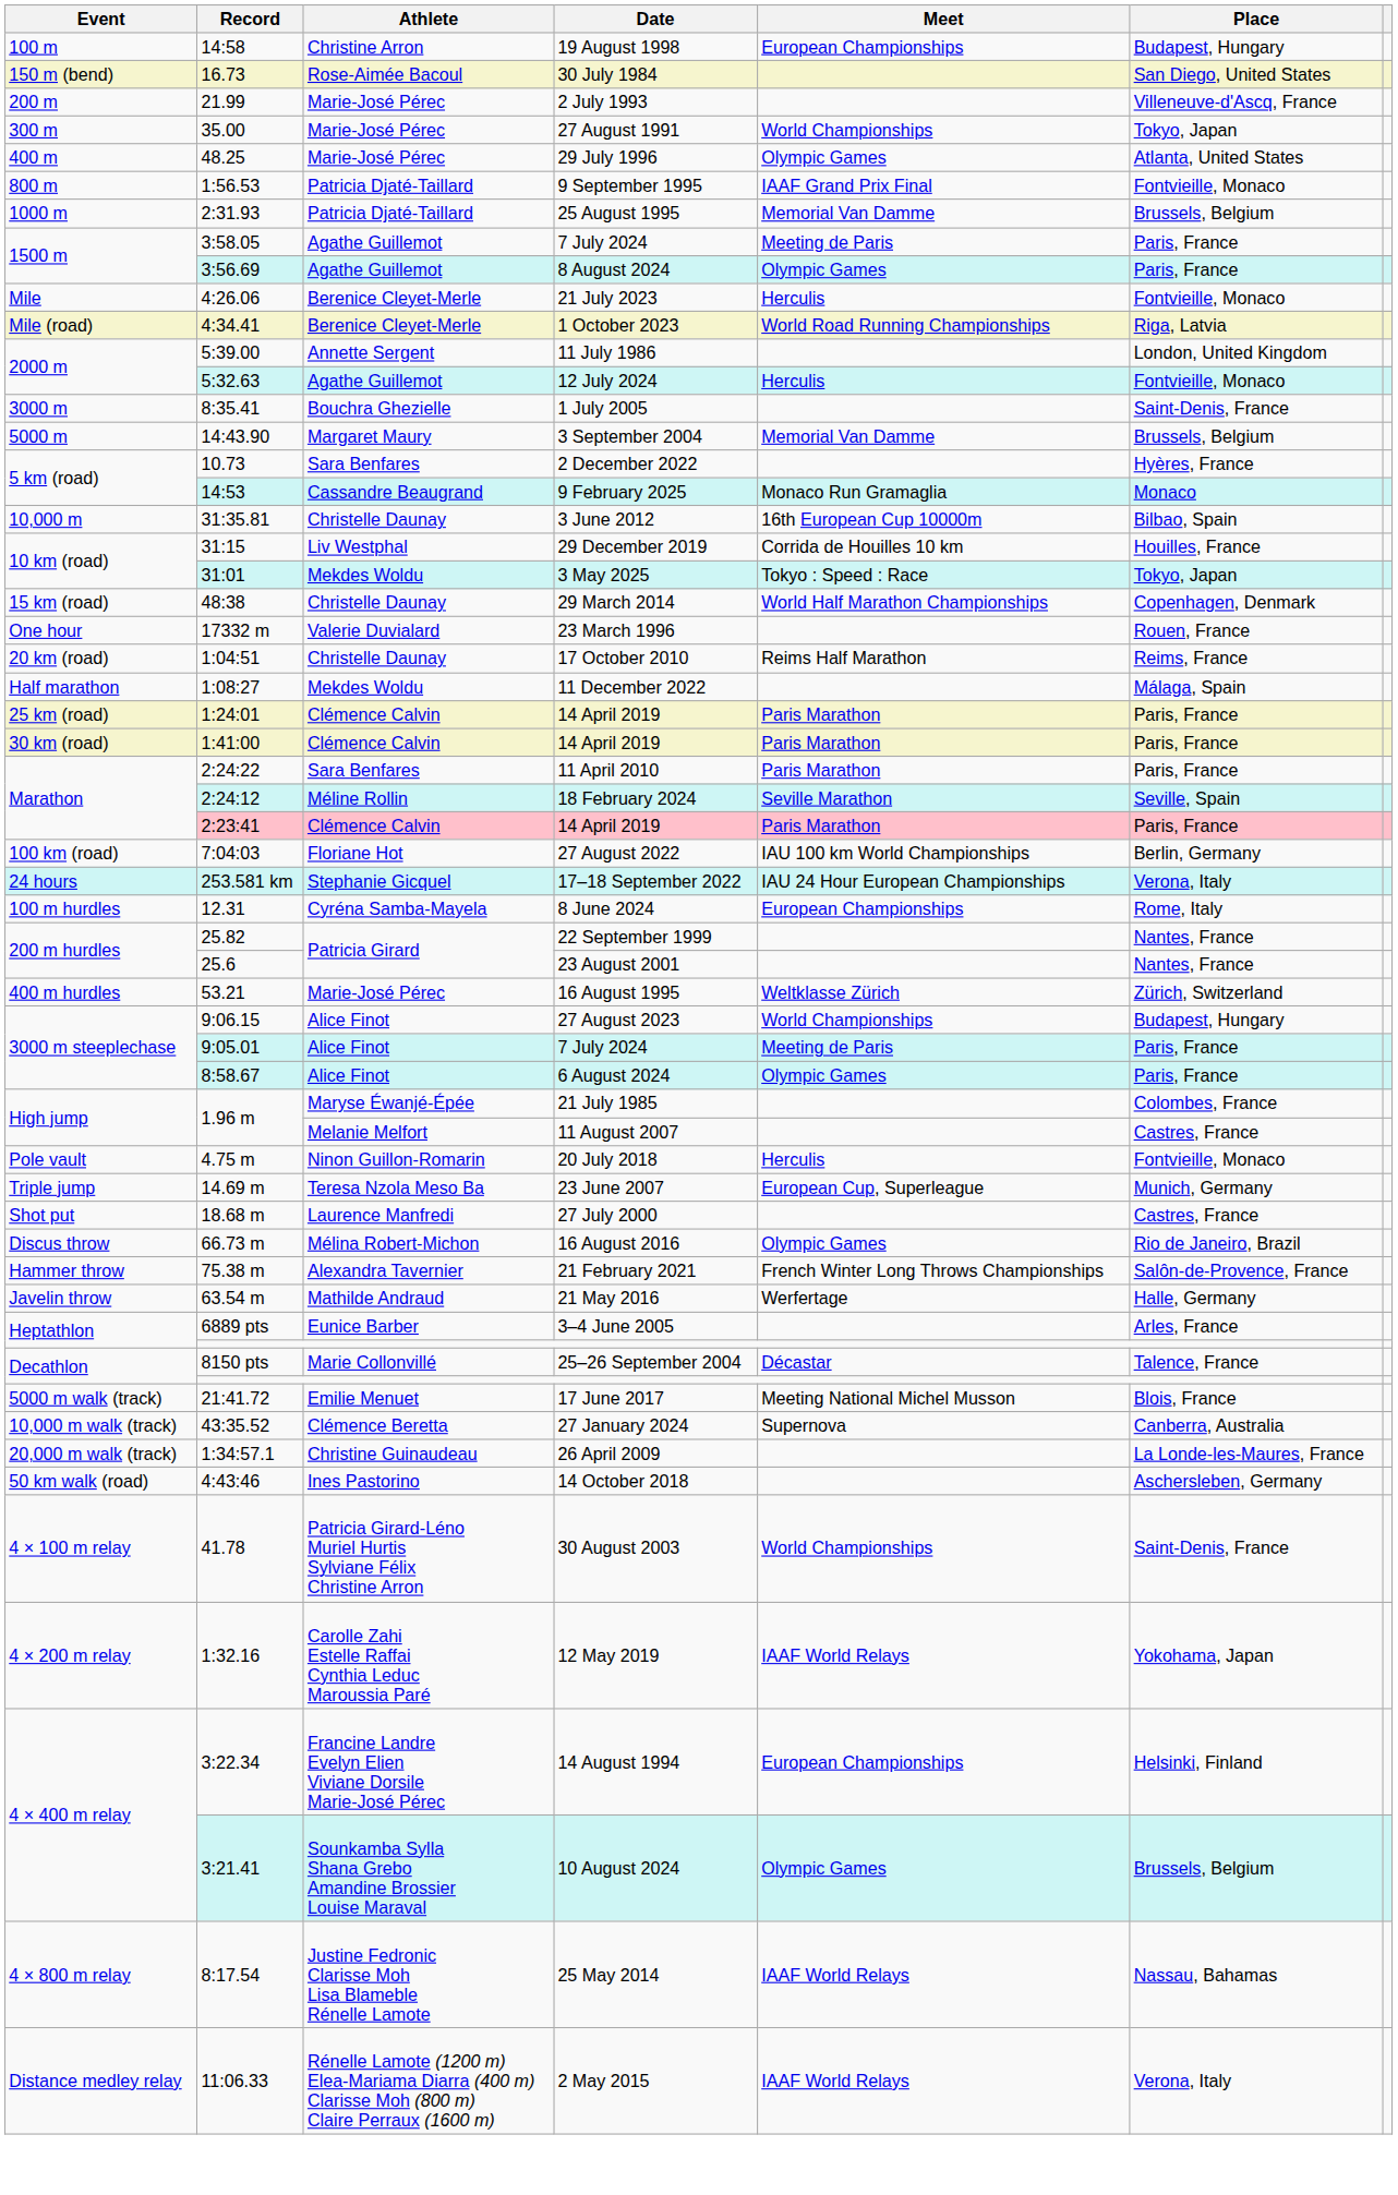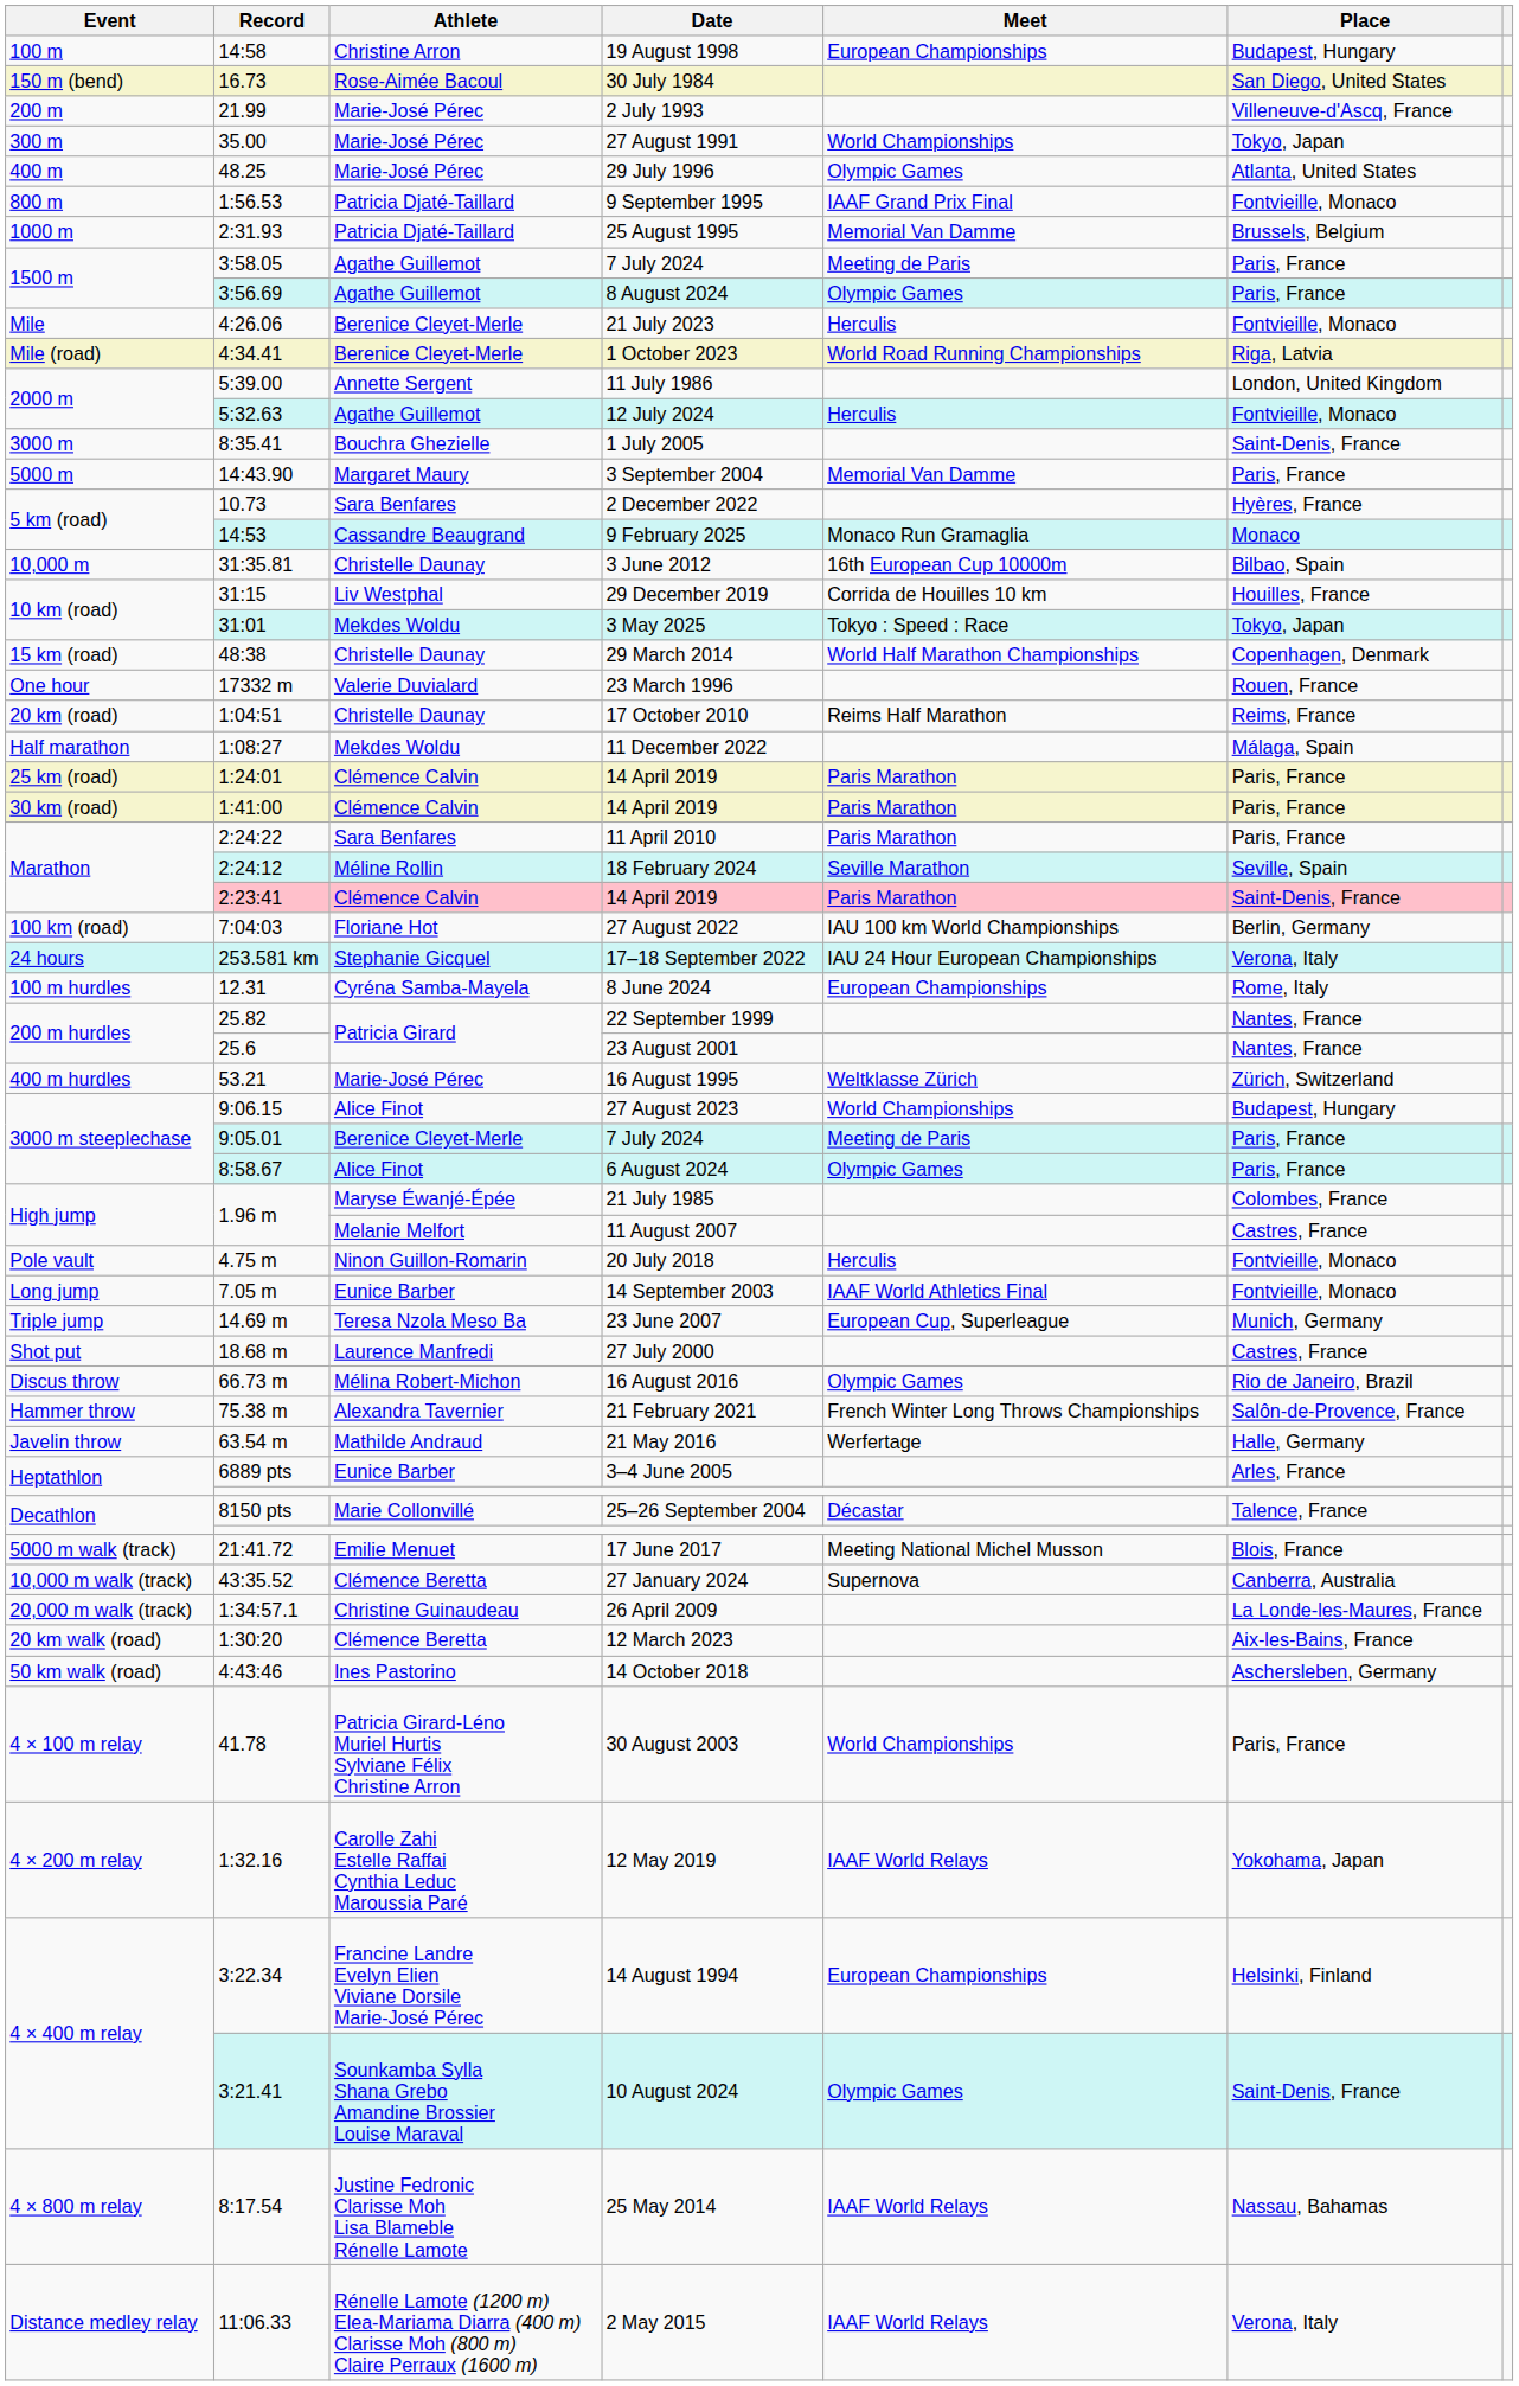3 September 2004 | Place: Brussels, Belgium -> Paris, France
Marathon / 14 April 2019 | Place: Paris, France -> Saint-Denis, France
3000 m steeplechase / 7 July 2024 | Athlete: Alice Finot -> Berenice Cleyet-Merle
+ row: Long jump | 7.05 m | Eunice Barber | 14 September 2003 | IAAF World Athletics Final | Fontvieille, Monaco
+ row: 20 km walk (road) | 1:30:20 | Clémence Beretta | 12 March 2023 | Aix-les-Bains, France
30 August 2003 | Place: Saint-Denis, France -> Paris, France
10 August 2024 | Place: Brussels, Belgium -> Saint-Denis, France
